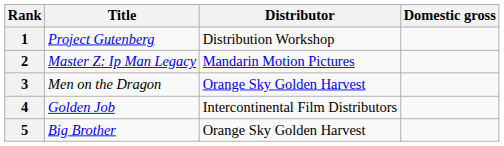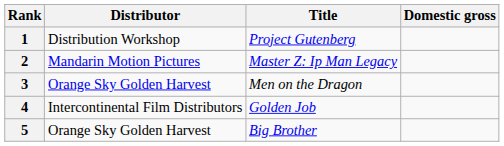columns swapped: Title <-> Distributor
